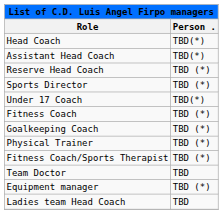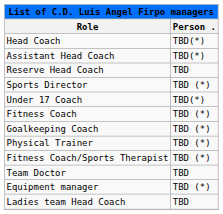Reserve Head Coach | Person .: TBD (*) -> TBD
